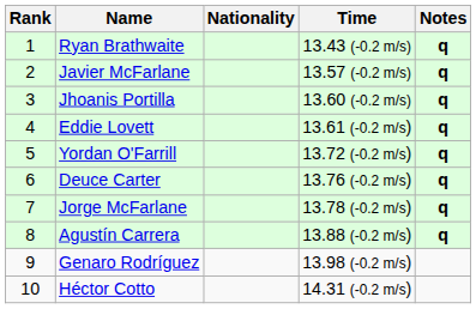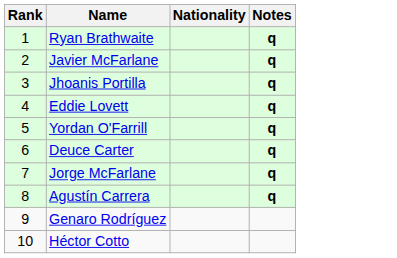- column: Time | 13.43 (-0.2 m/s) | 13.57 (-0.2 m/s) | 13.60 (-0.2 m/s) | 13.61 (-0.2 m/s) | 13.72 (-0.2 m/s) | 13.76 (-0.2 m/s) | 13.78 (-0.2 m/s) | 13.88 (-0.2 m/s) | 13.98 (-0.2 m/s) | 14.31 (-0.2 m/s)
